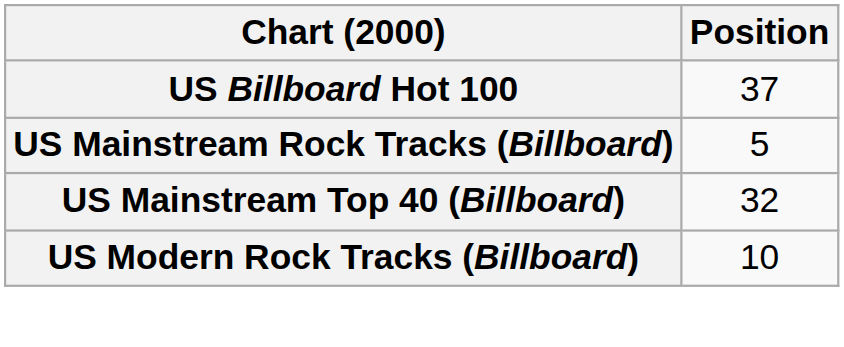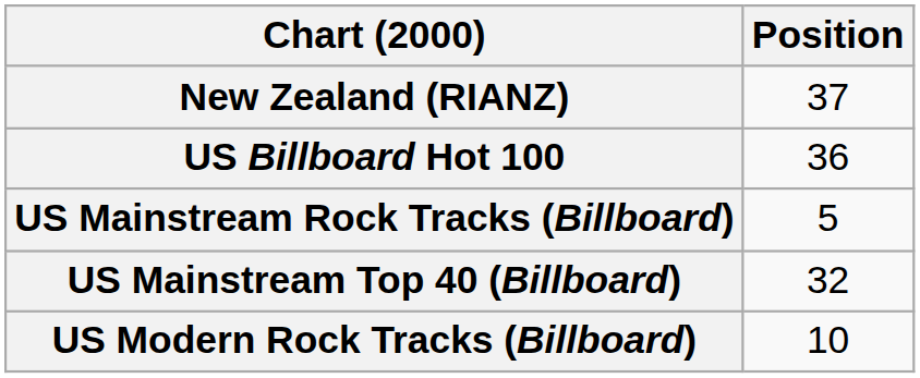+ row: New Zealand (RIANZ) | 37
US Billboard Hot 100 | Position: 37 -> 36
